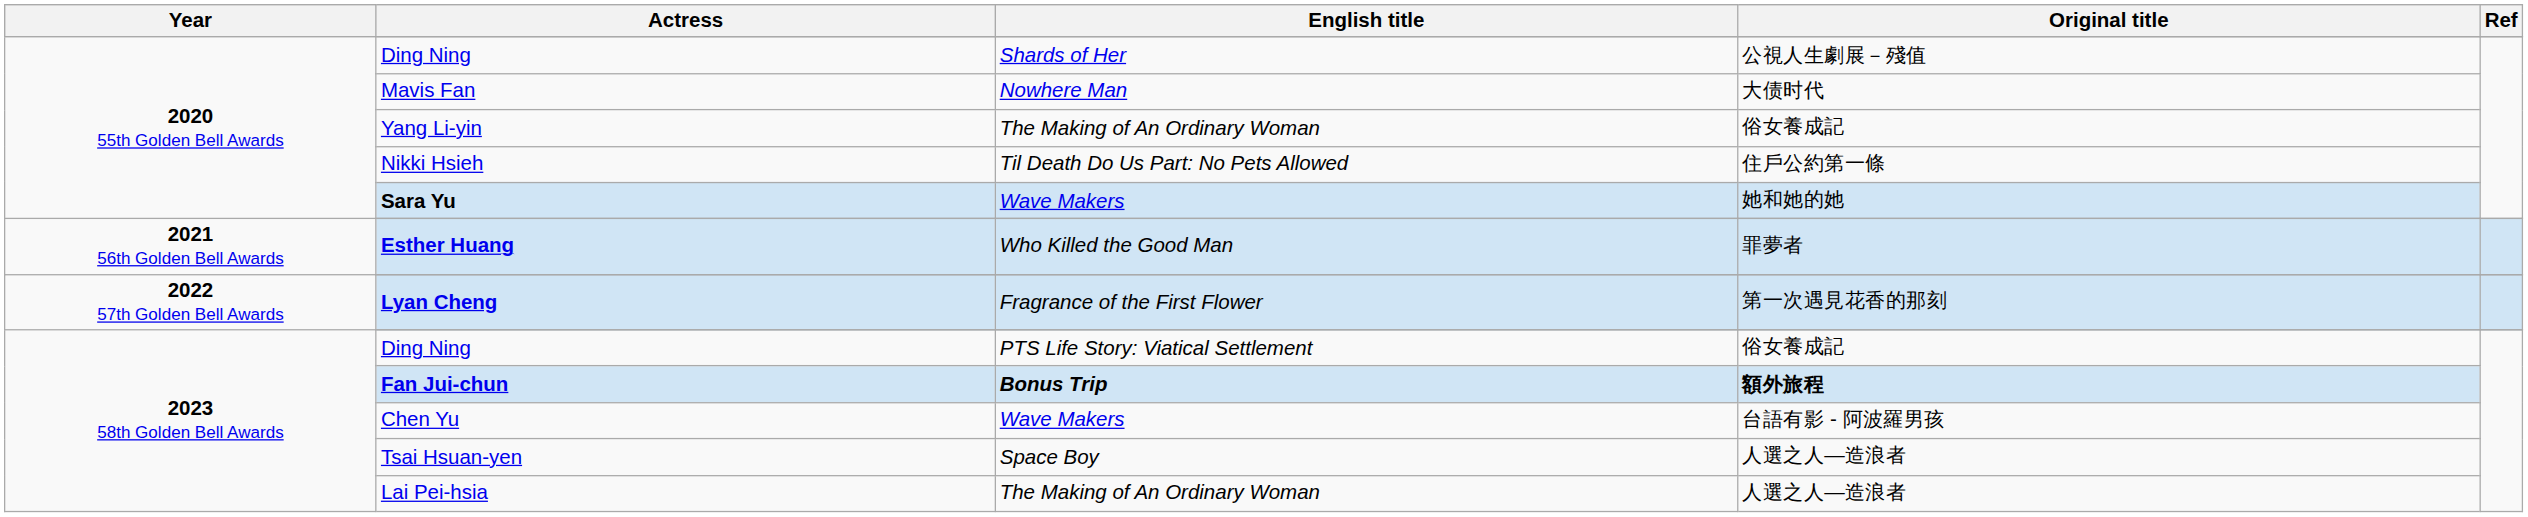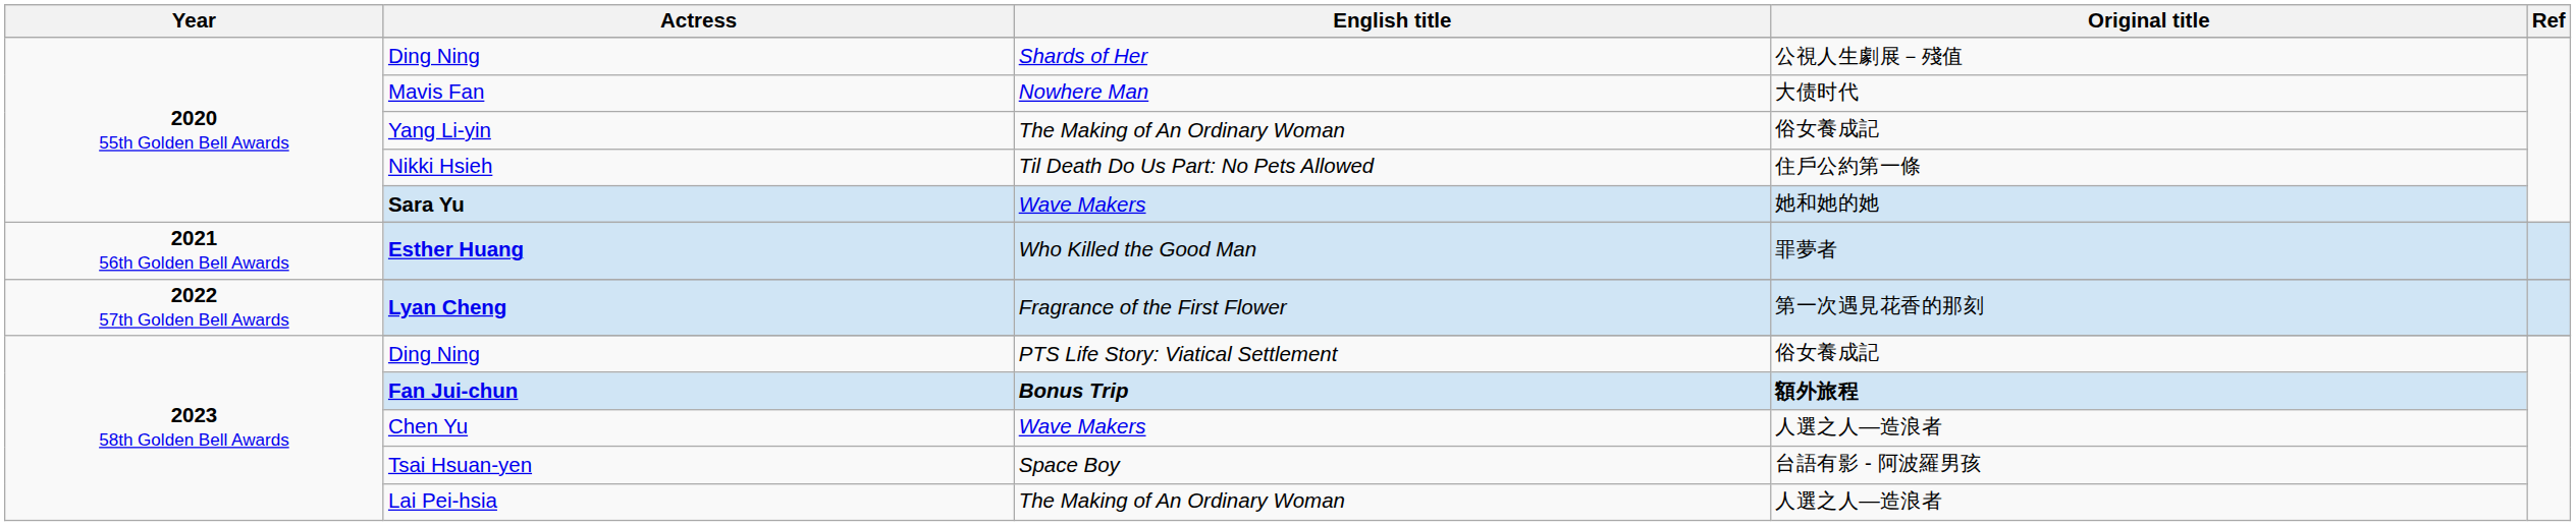Chen Yu | Original title: 台語有影 - 阿波羅男孩 -> 人選之人—造浪者
Tsai Hsuan-yen | Original title: 人選之人—造浪者 -> 台語有影 - 阿波羅男孩
